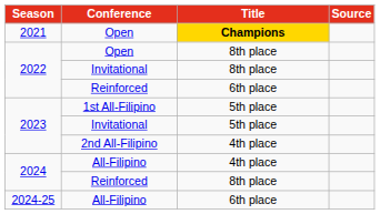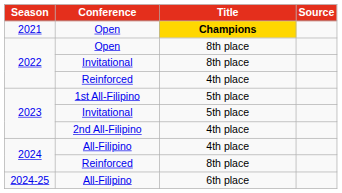2022 / Reinforced | Title: 6th place -> 4th place
